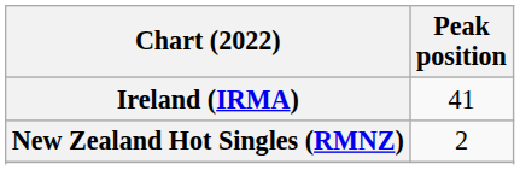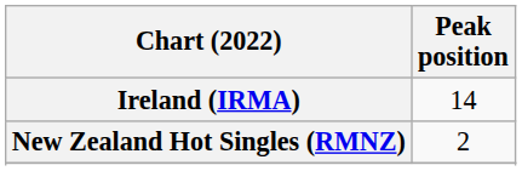Ireland (IRMA) | Peak position: 41 -> 14
